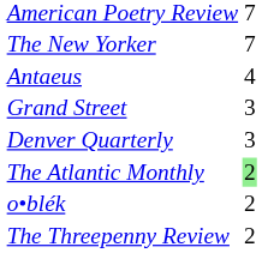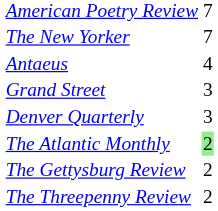+ row: The Gettysburg Review | 2
- row: o•blék | 2
